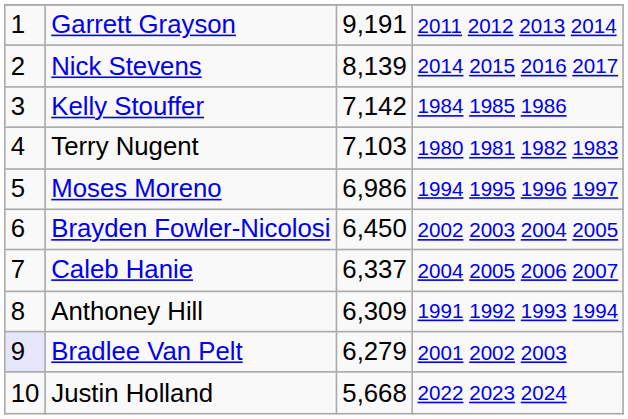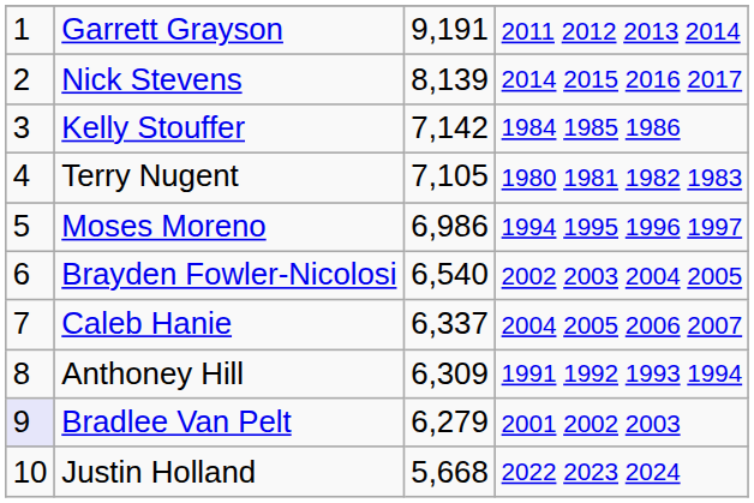Terry Nugent | column 3: 7,103 -> 7,105
Brayden Fowler-Nicolosi | column 3: 6,450 -> 6,540
